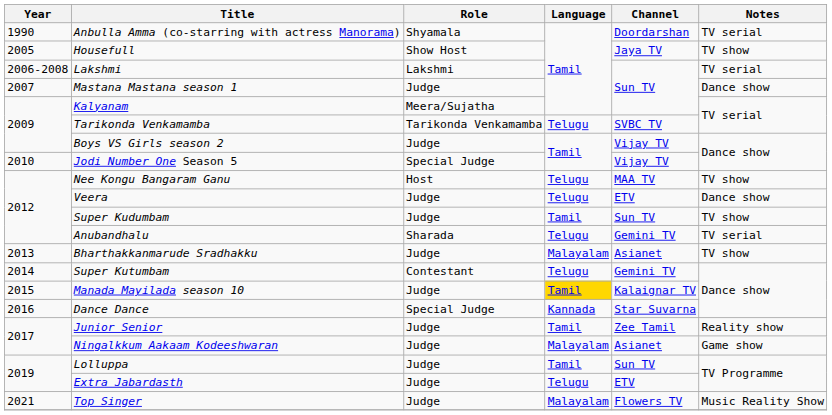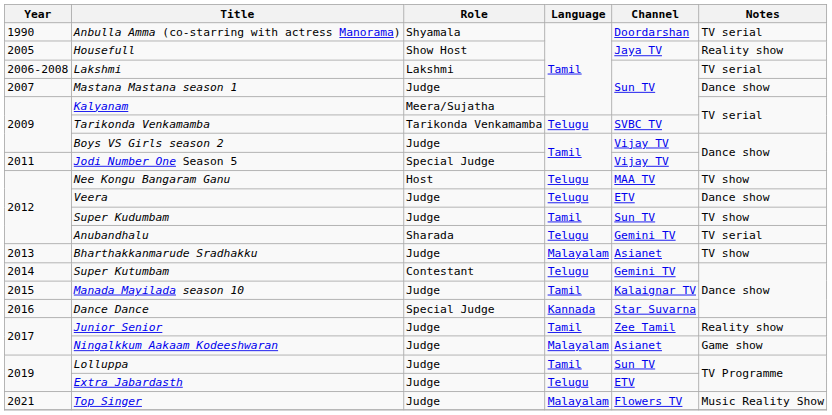Housefull | Notes: TV show -> Reality show
Jodi Number One Season 5 | Year: 2010 -> 2011
Manada Mayilada season 10 | Language: gold background -> no background
